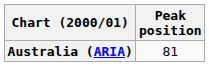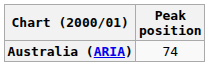Australia (ARIA) | Peak position: 81 -> 74
